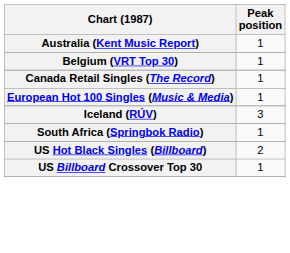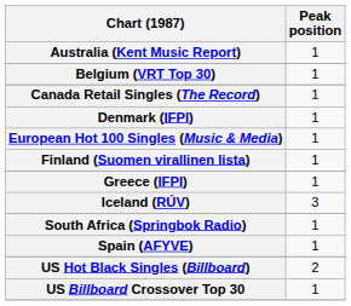+ row: Denmark (IFPI) | 1
+ row: Finland (Suomen virallinen lista) | 1
+ row: Greece (IFPI) | 1
+ row: Spain (AFYVE) | 1
